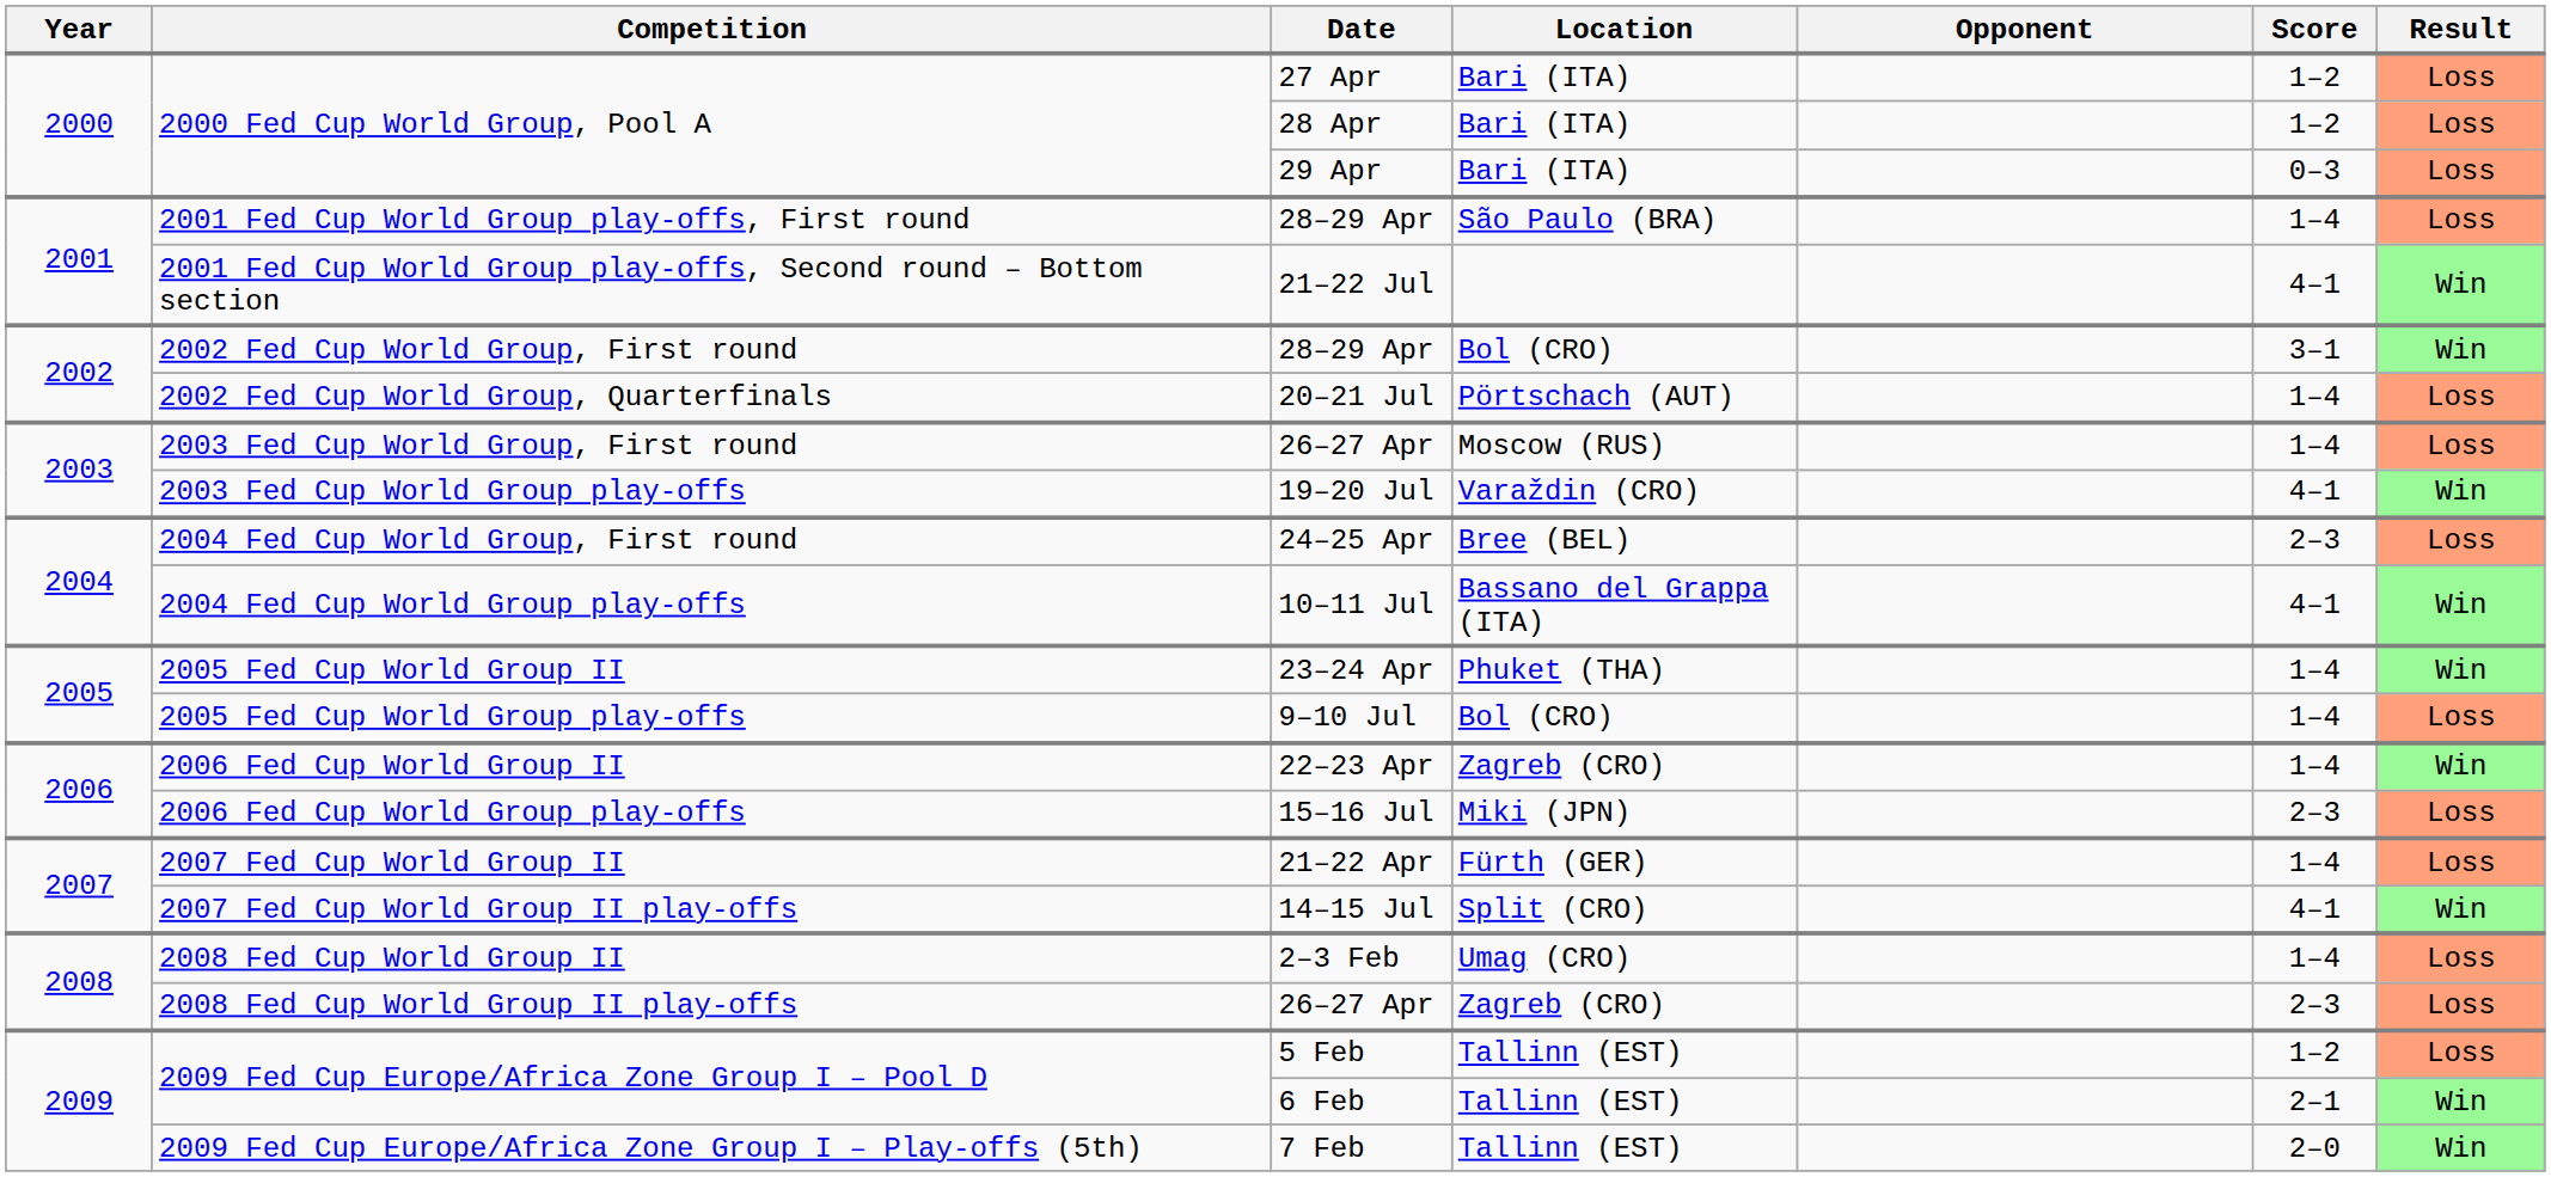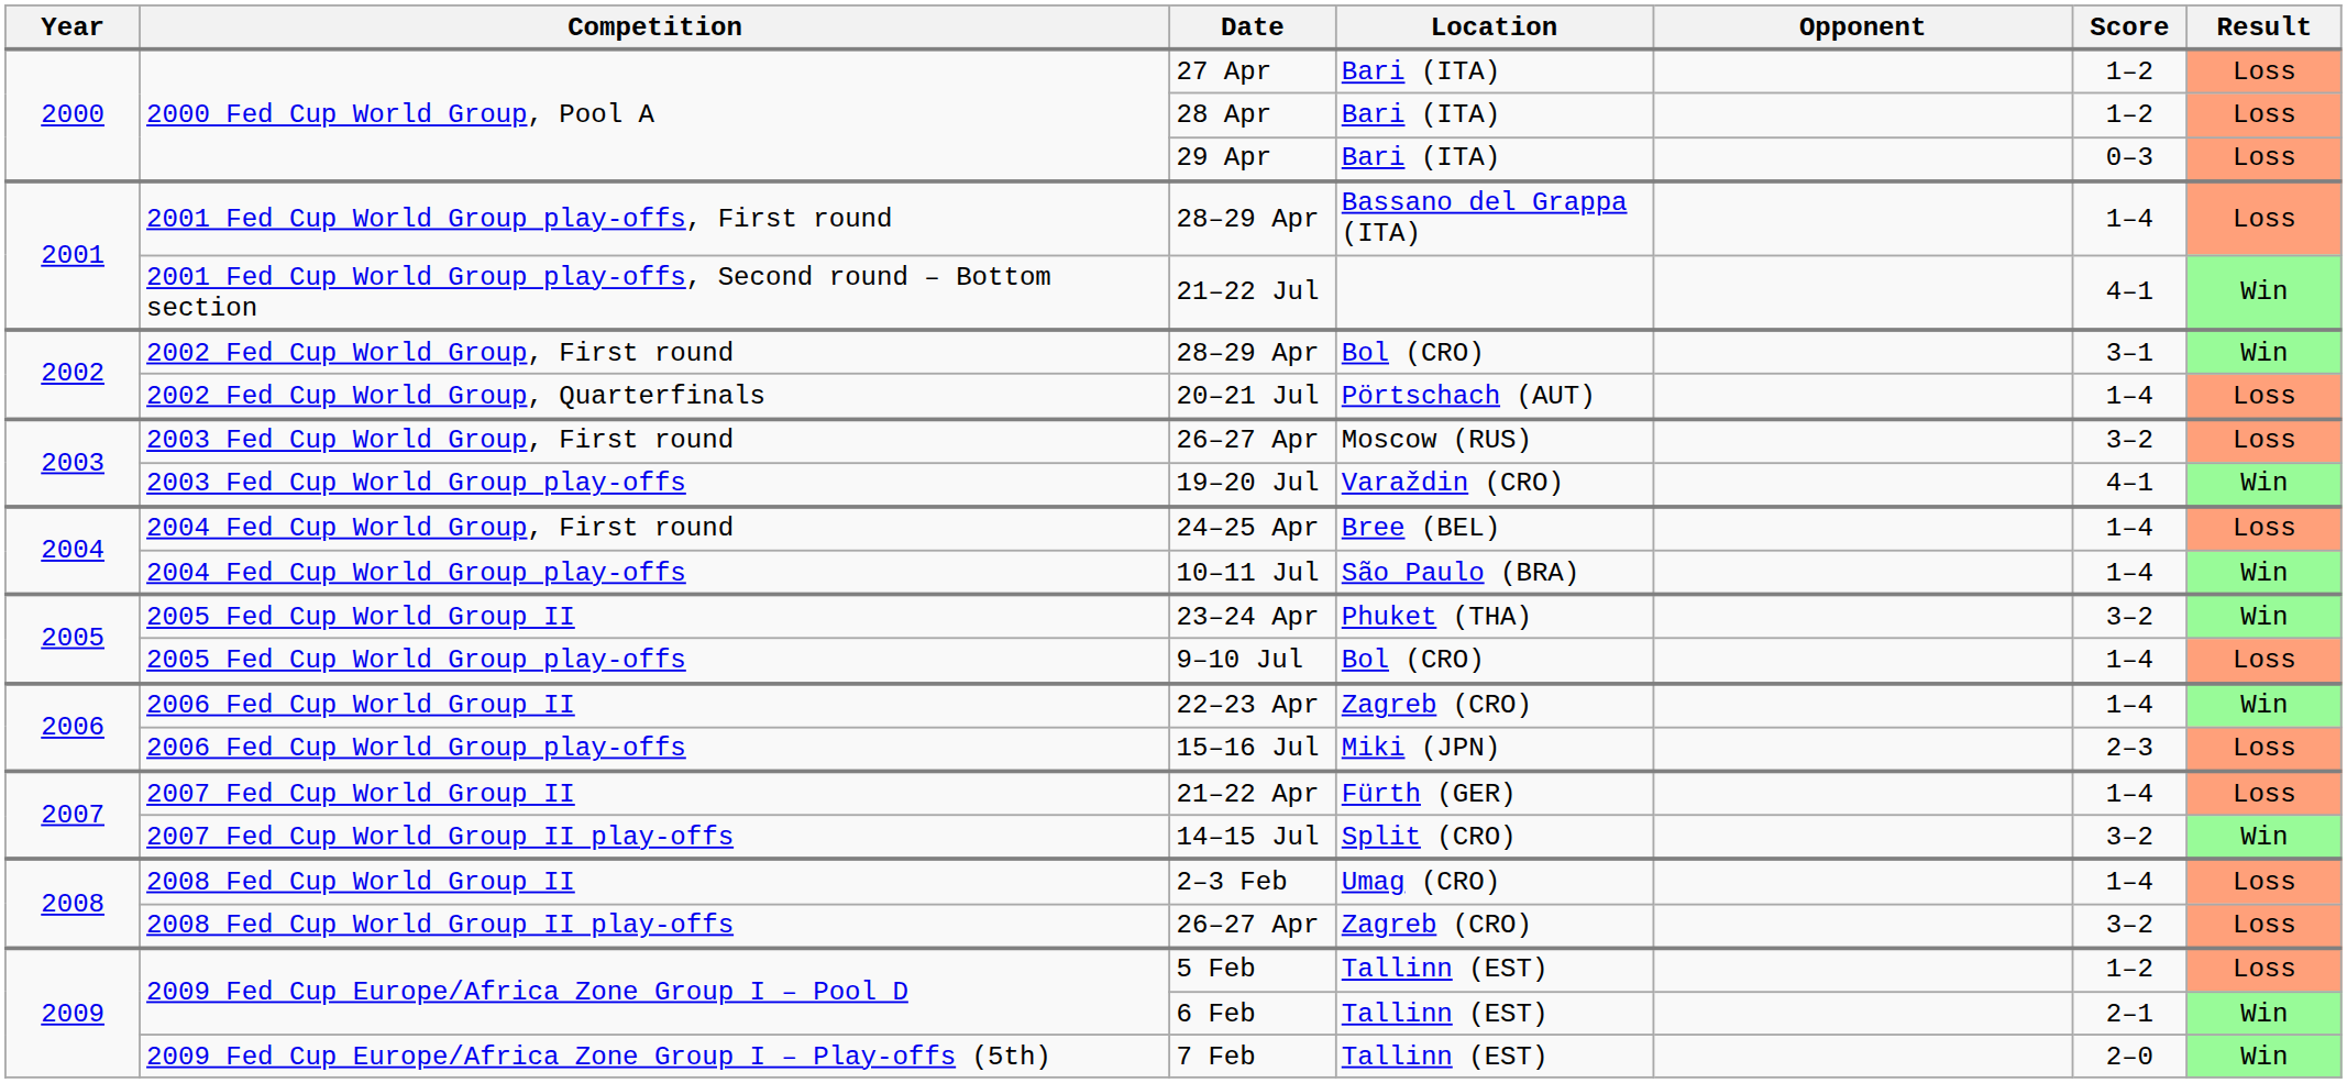2001 Fed Cup World Group play-offs, First round / 28–29 Apr | Location: São Paulo (BRA) -> Bassano del Grappa (ITA)
2003 Fed Cup World Group, First round / 26–27 Apr | Score: 1–4 -> 3–2
24–25 Apr | Score: 2–3 -> 1–4
10–11 Jul | Location: Bassano del Grappa (ITA) -> São Paulo (BRA)
10–11 Jul | Score: 4–1 -> 1–4
23–24 Apr | Score: 1–4 -> 3–2
14–15 Jul | Score: 4–1 -> 3–2
2008 Fed Cup World Group II play-offs / 26–27 Apr | Score: 2–3 -> 3–2
